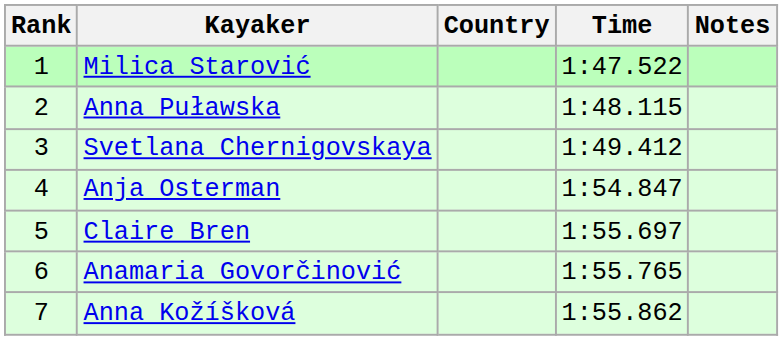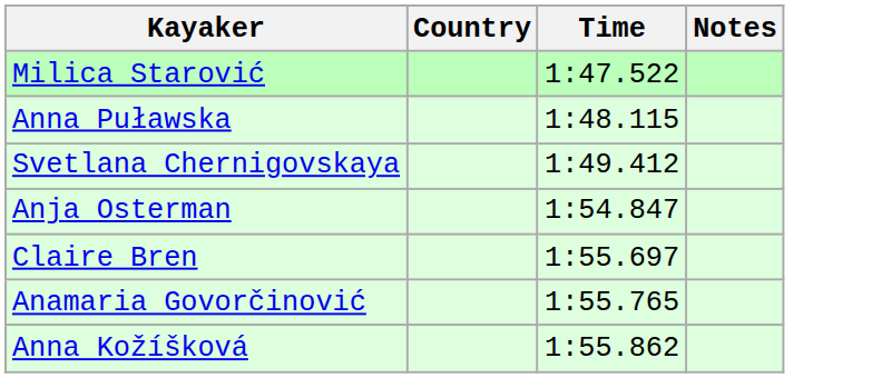- column: Rank | 1 | 2 | 3 | 4 | 5 | 6 | 7
